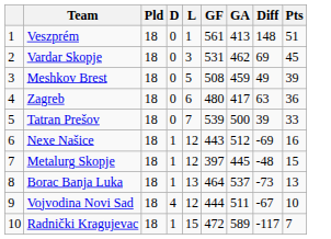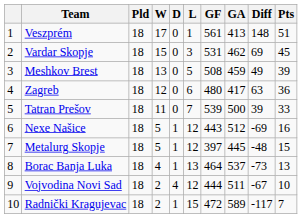+ column: W | 17 | 15 | 13 | 12 | 11 | 5 | 5 | 4 | 2 | 2
